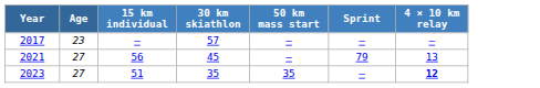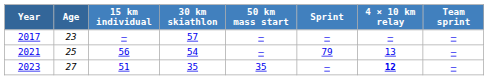+ column: Team sprint | — | — | —
2021 | Age: 27 -> 25
2021 | 30 km skiathlon: 45 -> 54
